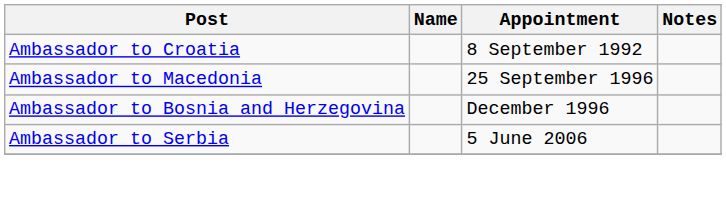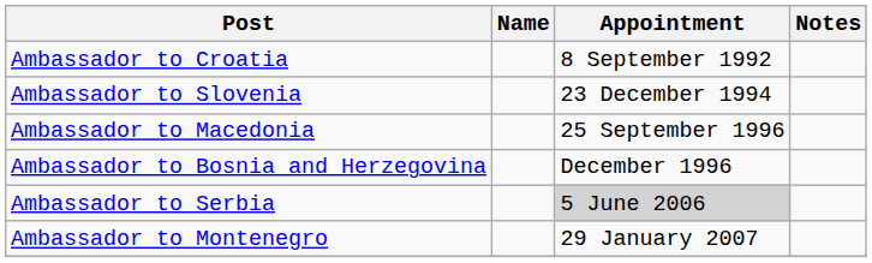+ row: Ambassador to Slovenia | 23 December 1994
Ambassador to Serbia | Appointment: no background -> lightgrey background
+ row: Ambassador to Montenegro | 29 January 2007
